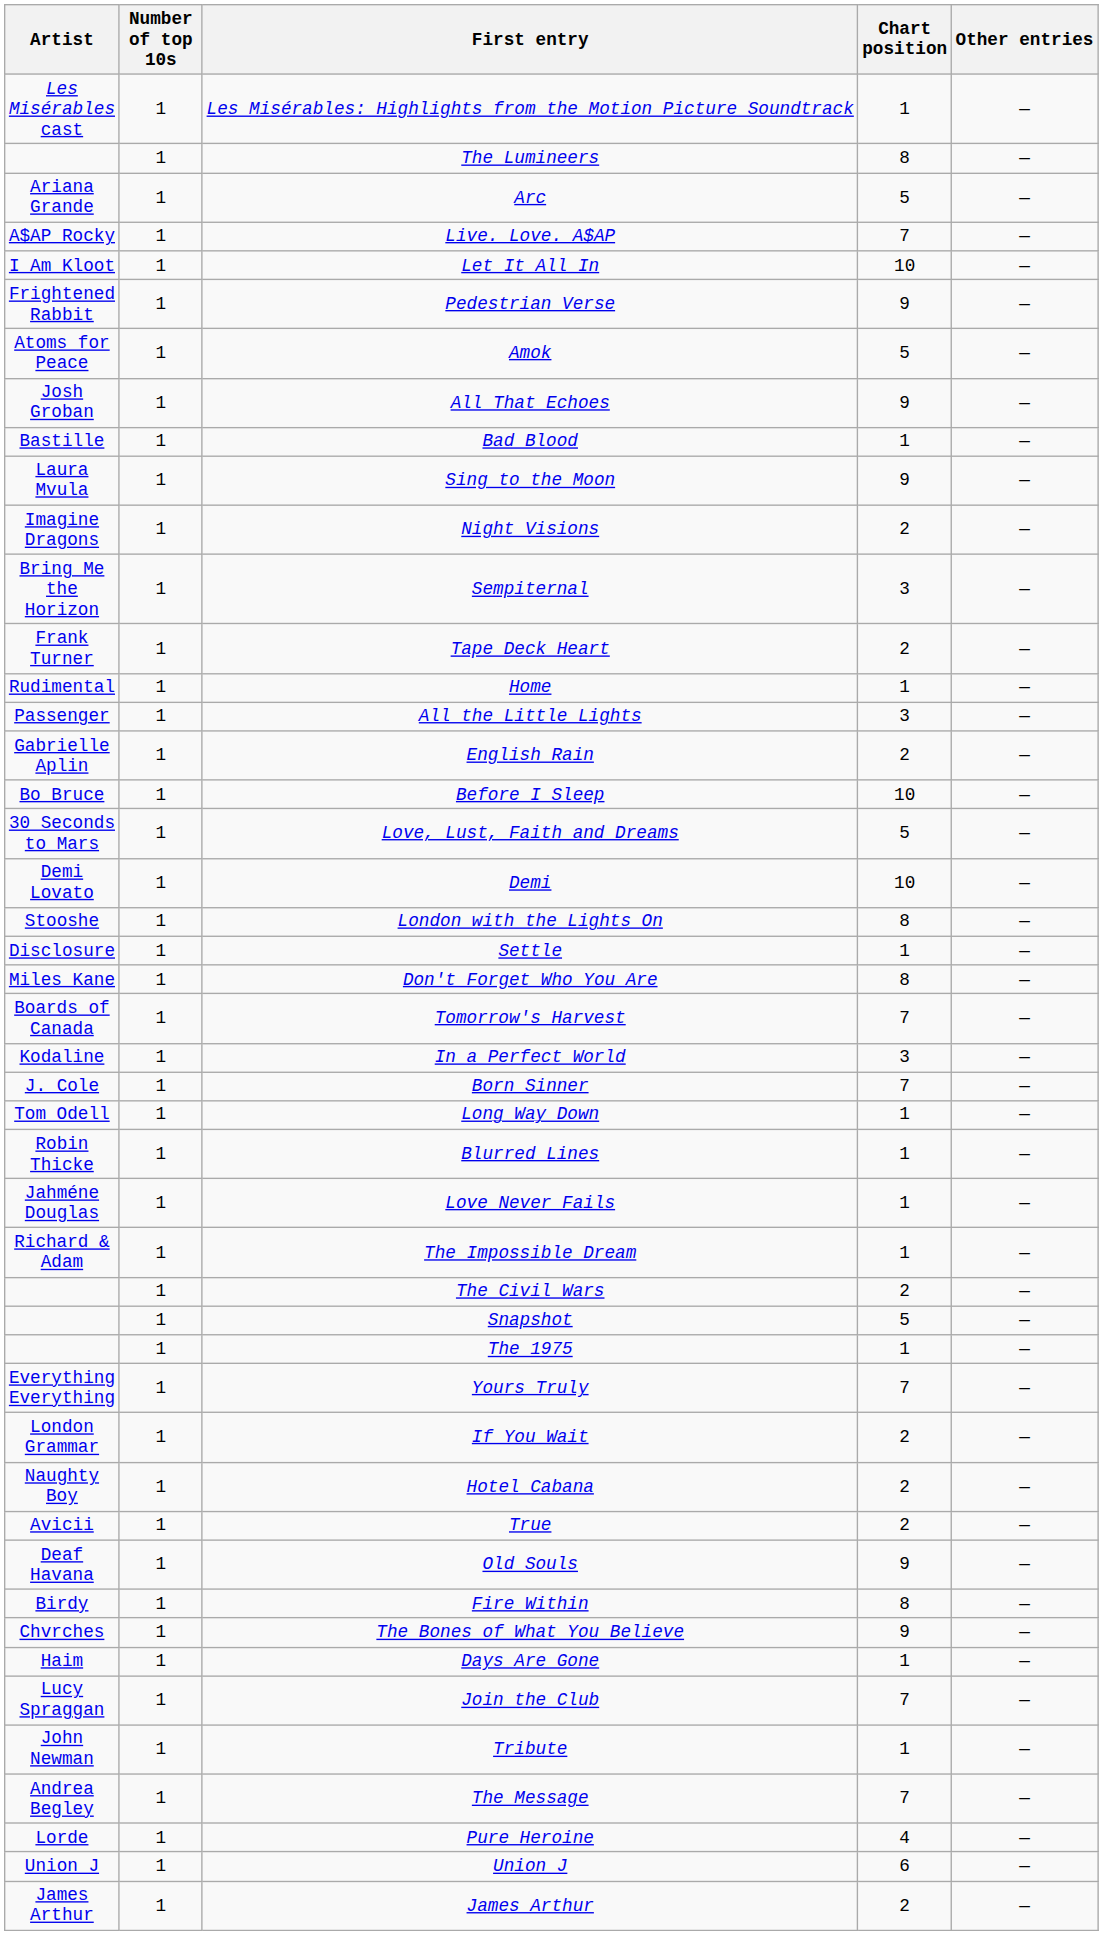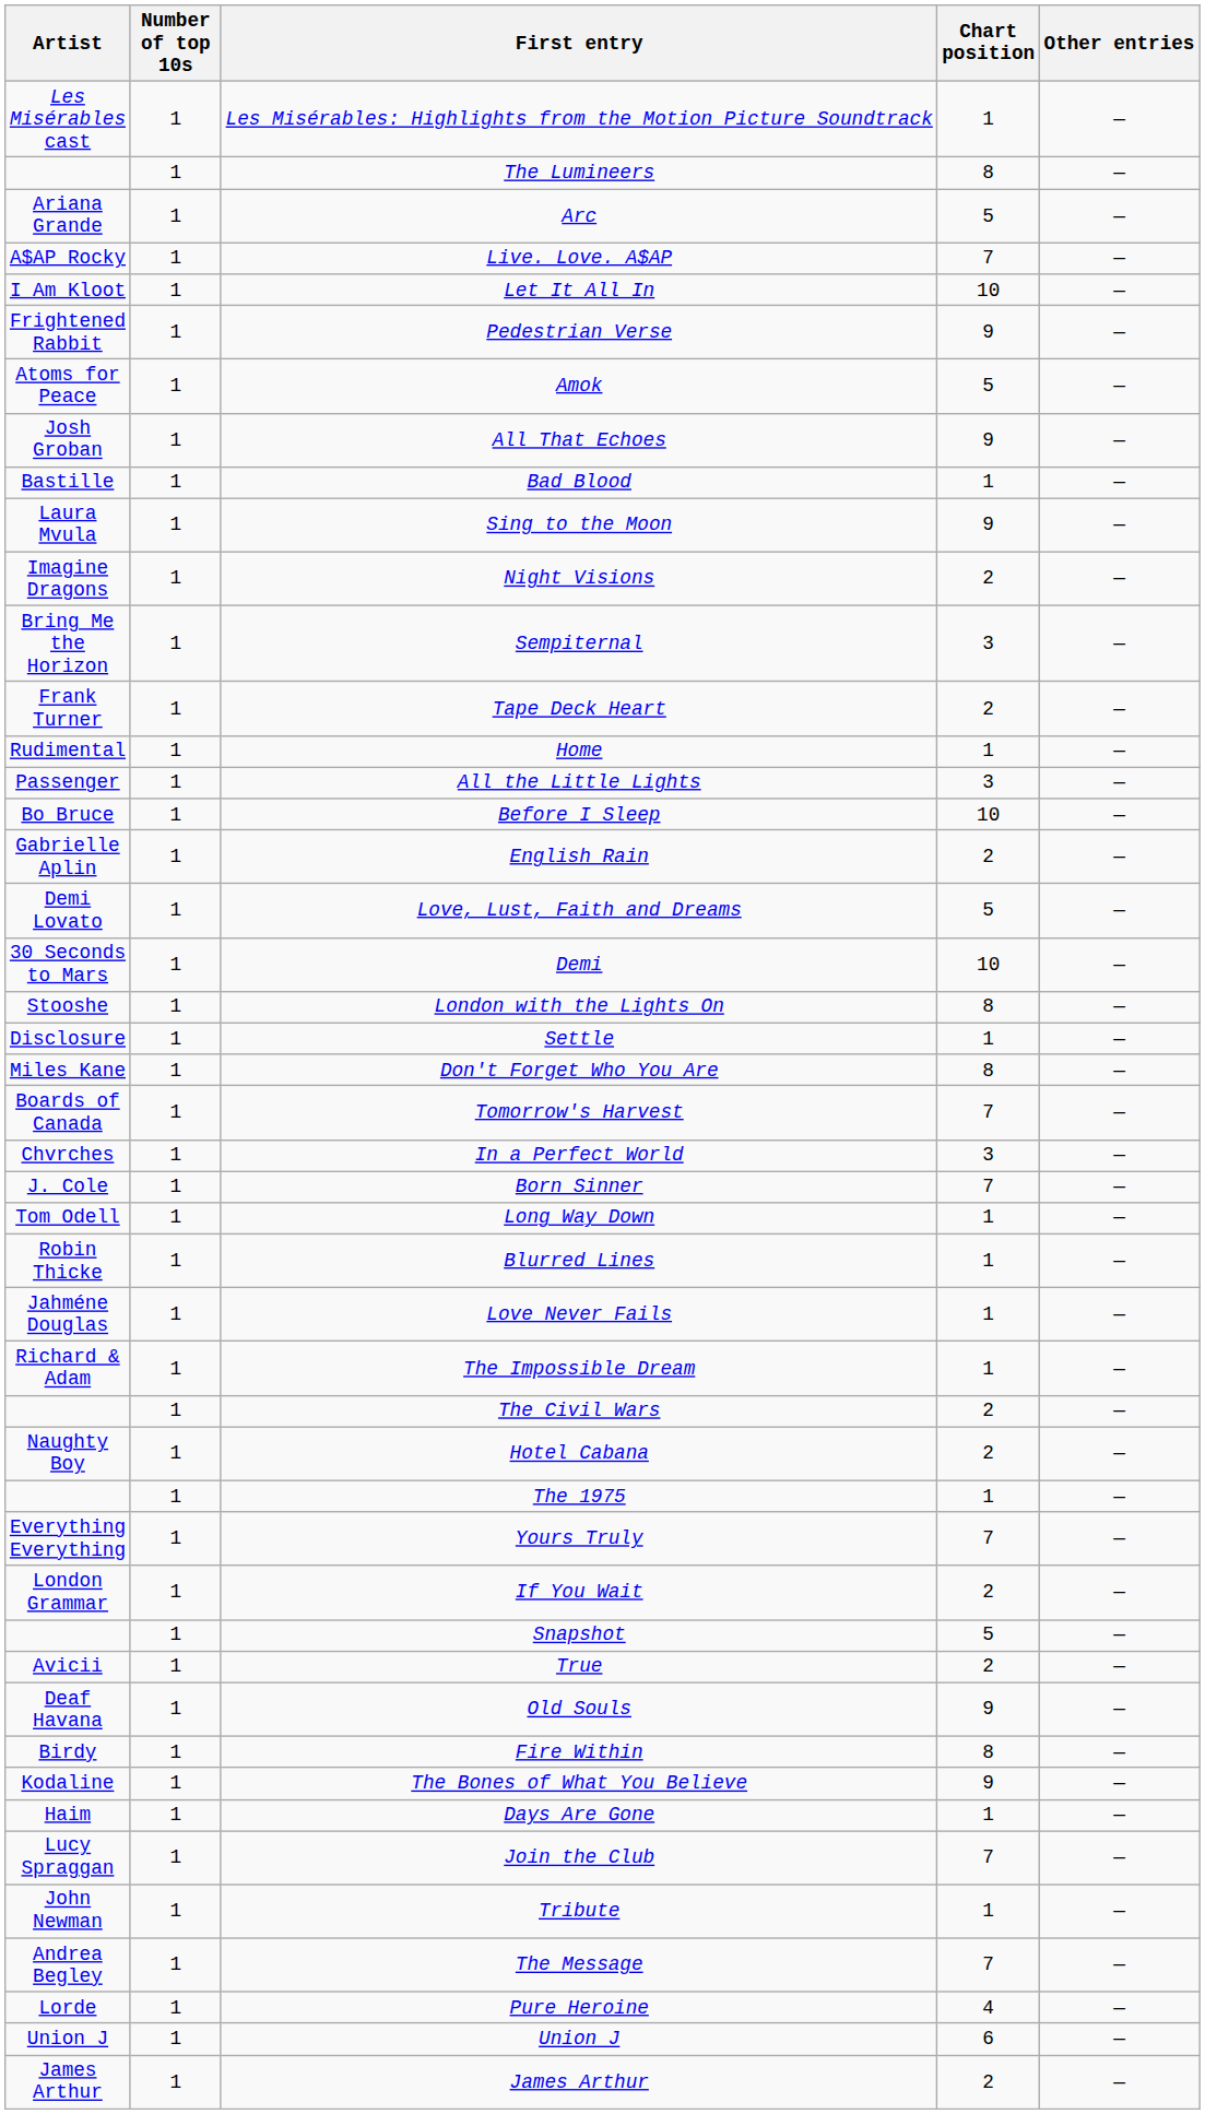rows swapped: Before I Sleep <-> English Rain
Love, Lust, Faith and Dreams | Artist: 30 Seconds to Mars -> Demi Lovato
Demi | Artist: Demi Lovato -> 30 Seconds to Mars
In a Perfect World | Artist: Kodaline -> Chvrches
rows swapped: Hotel Cabana <-> Snapshot
The Bones of What You Believe | Artist: Chvrches -> Kodaline
